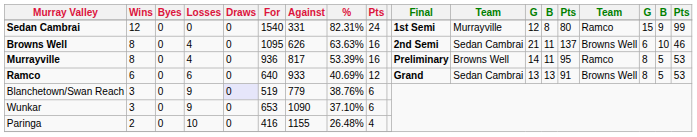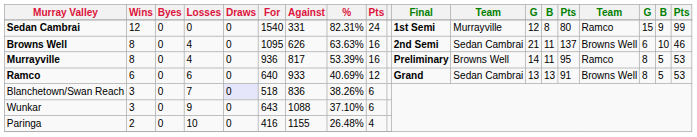Blanchetown/Swan Reach | Losses: 9 -> 7
Blanchetown/Swan Reach | For: 519 -> 518
Blanchetown/Swan Reach | Against: 779 -> 836
Blanchetown/Swan Reach | %: 38.76% -> 38.26%
Wunkar | For: 653 -> 643
Wunkar | Against: 1090 -> 1088
